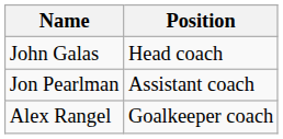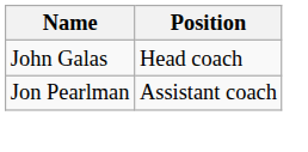- row: Alex Rangel | Goalkeeper coach
